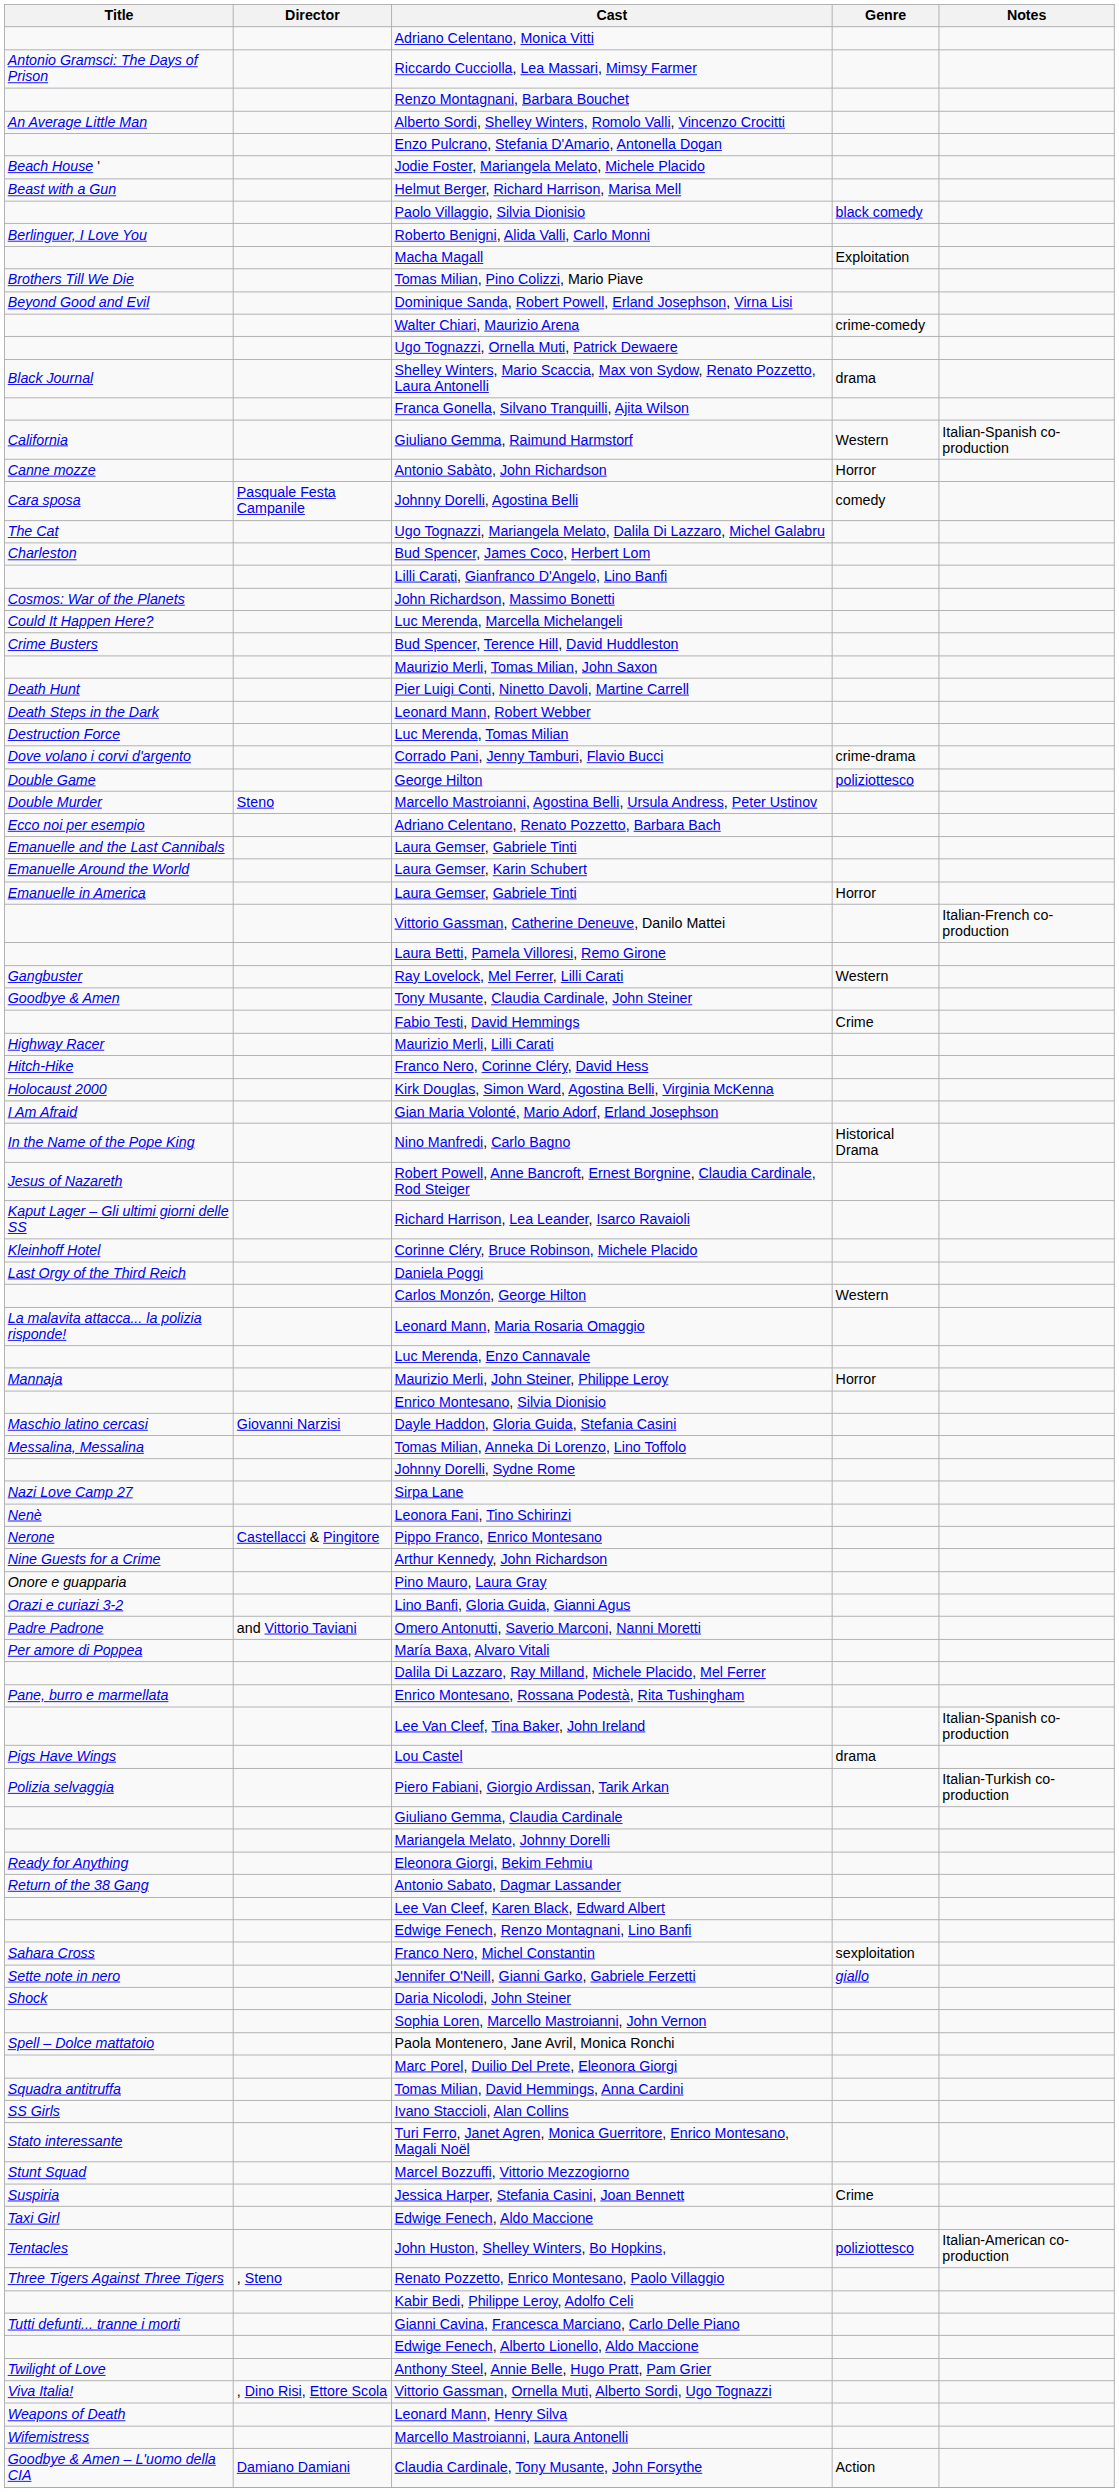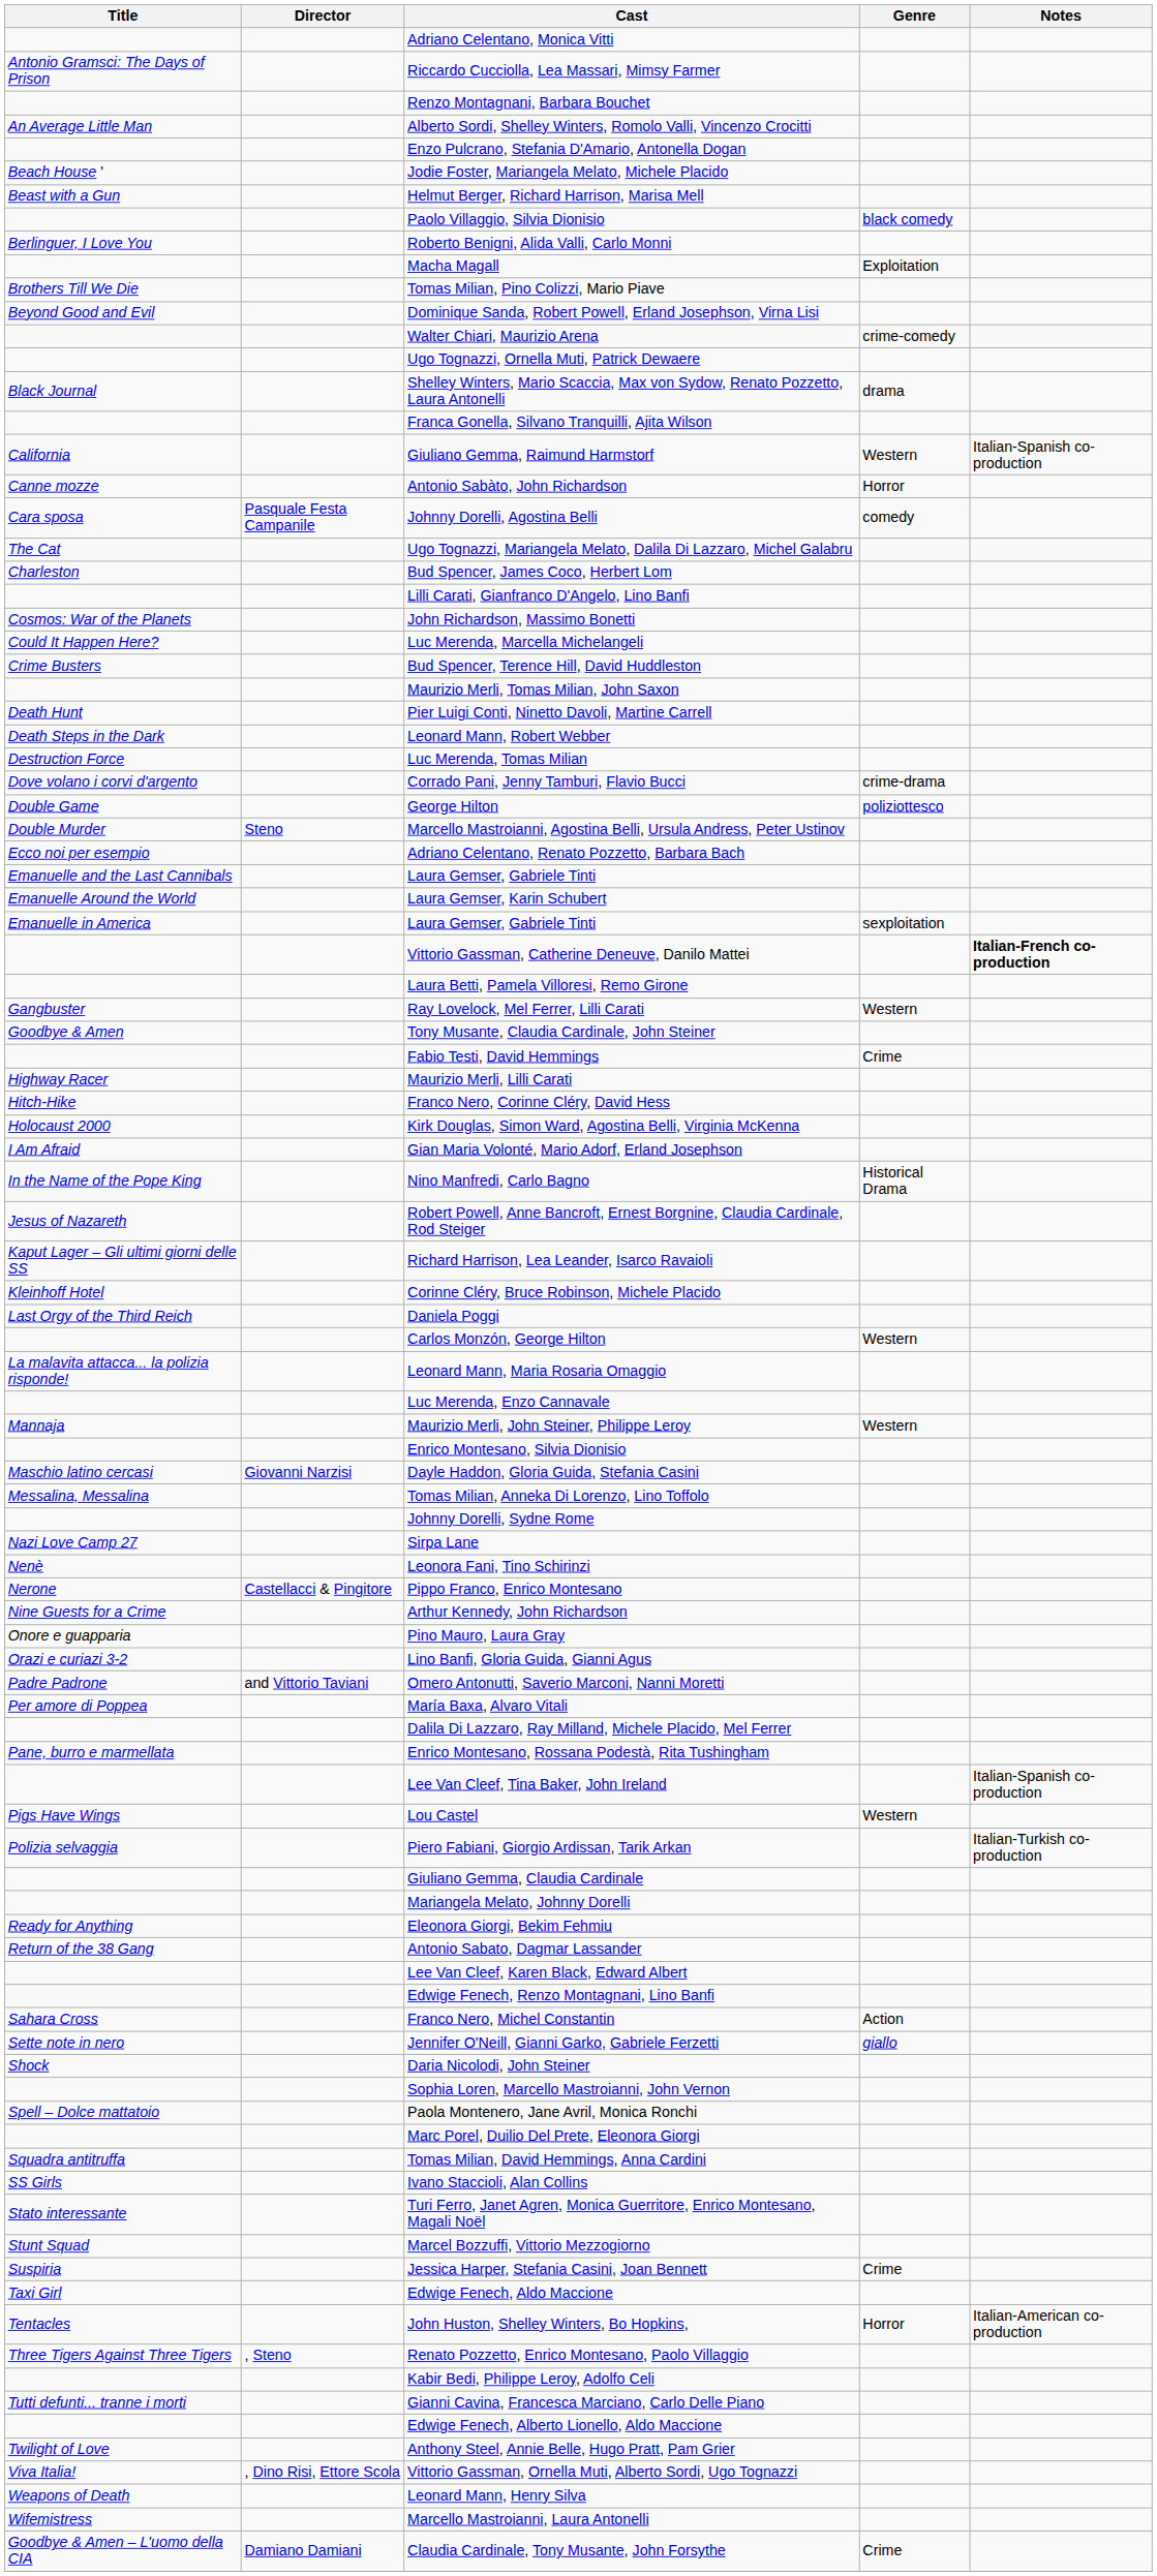Emanuelle in America / Laura Gemser, Gabriele Tinti | Genre: Horror -> sexploitation
Vittorio Gassman, Catherine Deneuve, Danilo Mattei | Notes: normal -> bold
Maurizio Merli, John Steiner, Philippe Leroy | Genre: Horror -> Western
Lou Castel | Genre: drama -> Western
Franco Nero, Michel Constantin | Genre: sexploitation -> Action
John Huston, Shelley Winters, Bo Hopkins, | Genre: poliziottesco -> Horror
Claudia Cardinale, Tony Musante, John Forsythe | Genre: Action -> Crime
